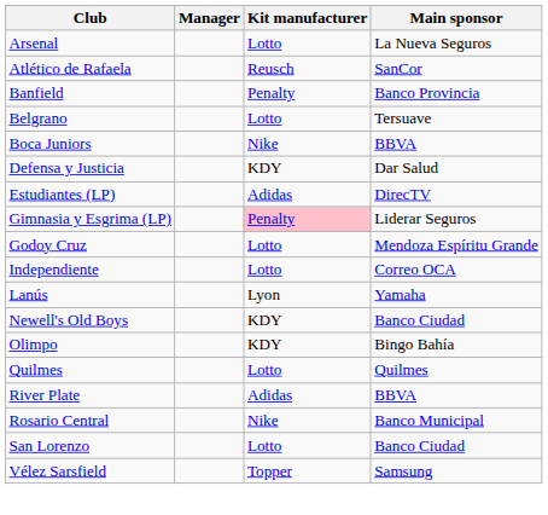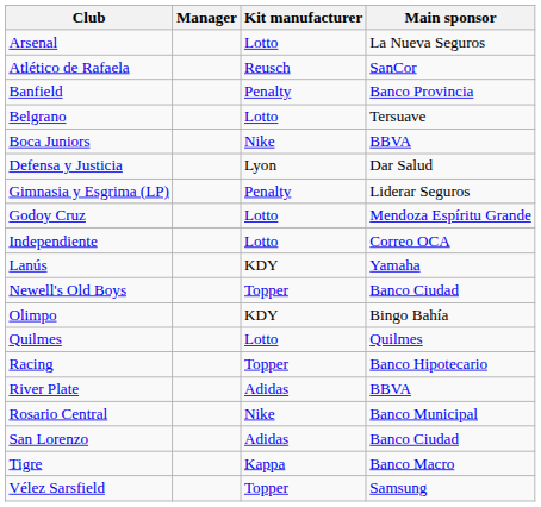Defensa y Justicia | Kit manufacturer: KDY -> Lyon
- row: Estudiantes (LP) | Adidas | DirecTV
Gimnasia y Esgrima (LP) | Kit manufacturer: pink background -> no background
Lanús | Kit manufacturer: Lyon -> KDY
Newell's Old Boys | Kit manufacturer: KDY -> Topper
+ row: Racing | Topper | Banco Hipotecario
San Lorenzo | Kit manufacturer: Lotto -> Adidas
+ row: Tigre | Kappa | Banco Macro
